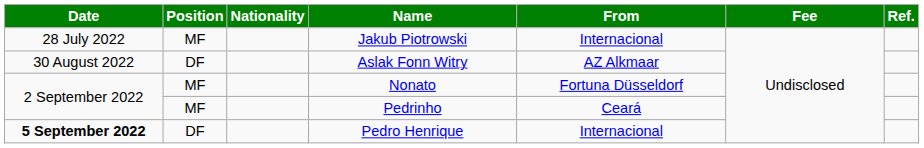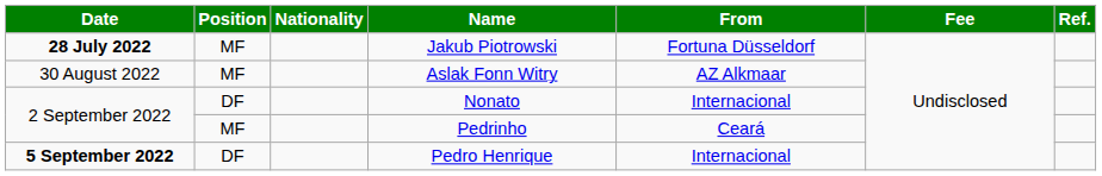Jakub Piotrowski | Date: normal -> bold
Jakub Piotrowski | From: Internacional -> Fortuna Düsseldorf
Aslak Fonn Witry | Position: DF -> MF
Nonato | Position: MF -> DF
Nonato | From: Fortuna Düsseldorf -> Internacional
